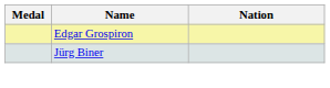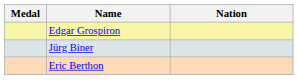+ row: Eric Berthon
